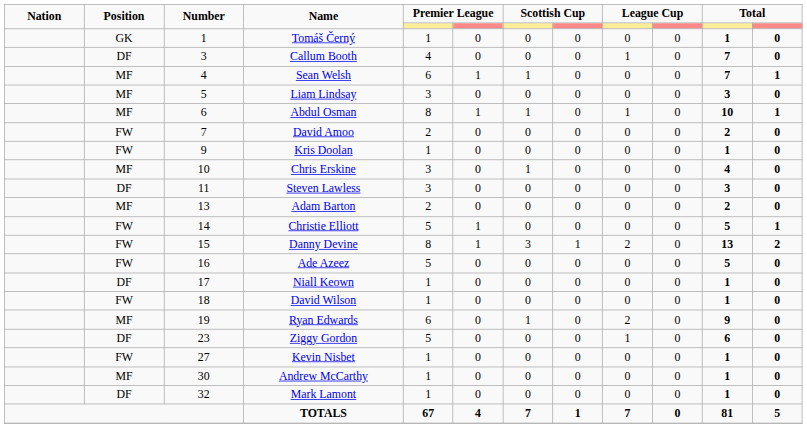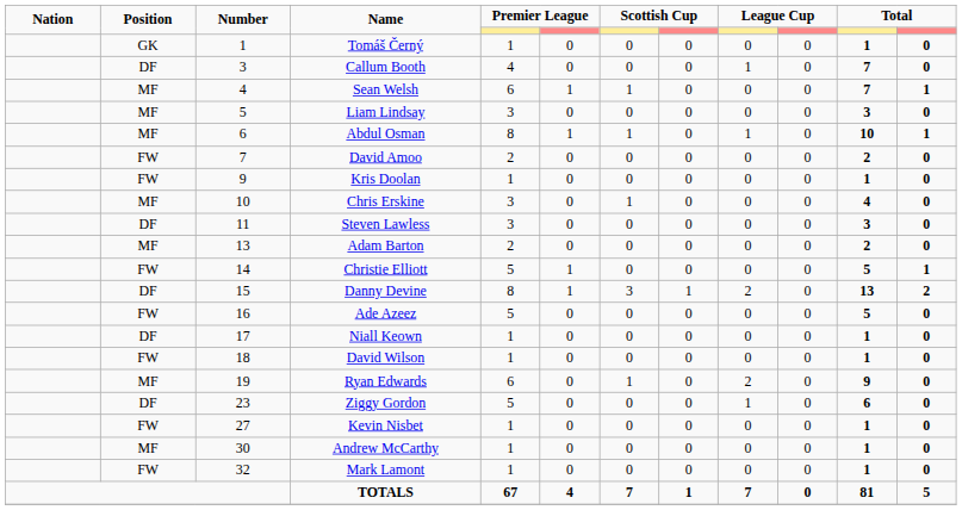Danny Devine | Position: FW -> DF
Mark Lamont | Position: DF -> FW
